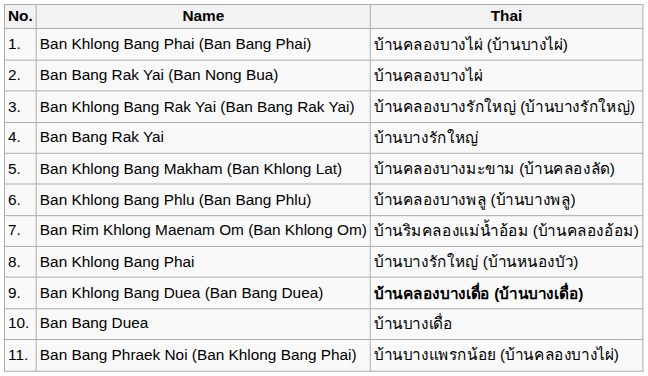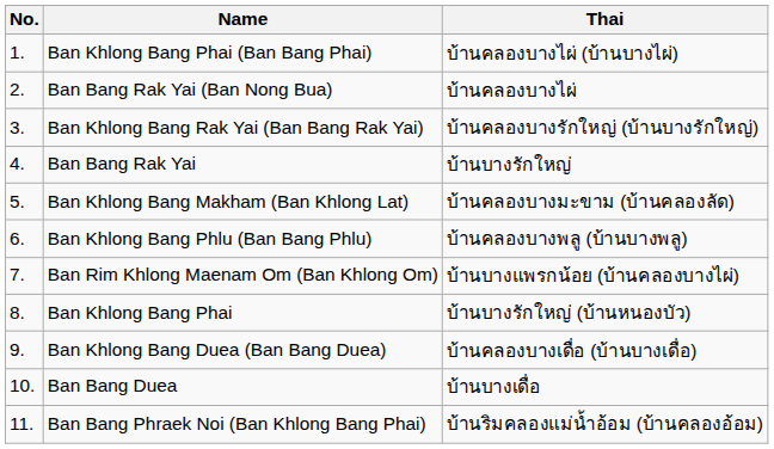Ban Rim Khlong Maenam Om (Ban Khlong Om) | Thai: บ้านริมคลองแม่น้ำอ้อม (บ้านคลองอ้อม) -> บ้านบางแพรกน้อย (บ้านคลองบางไผ่)
Ban Khlong Bang Duea (Ban Bang Duea) | Thai: bold -> normal
Ban Bang Phraek Noi (Ban Khlong Bang Phai) | Thai: บ้านบางแพรกน้อย (บ้านคลองบางไผ่) -> บ้านริมคลองแม่น้ำอ้อม (บ้านคลองอ้อม)
